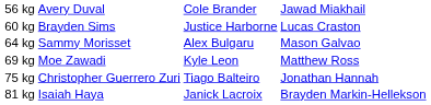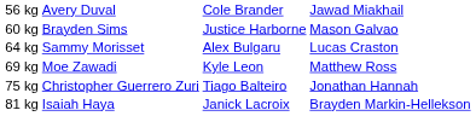60 kg | column 4: Lucas Craston -> Mason Galvao
64 kg | column 4: Mason Galvao -> Lucas Craston
